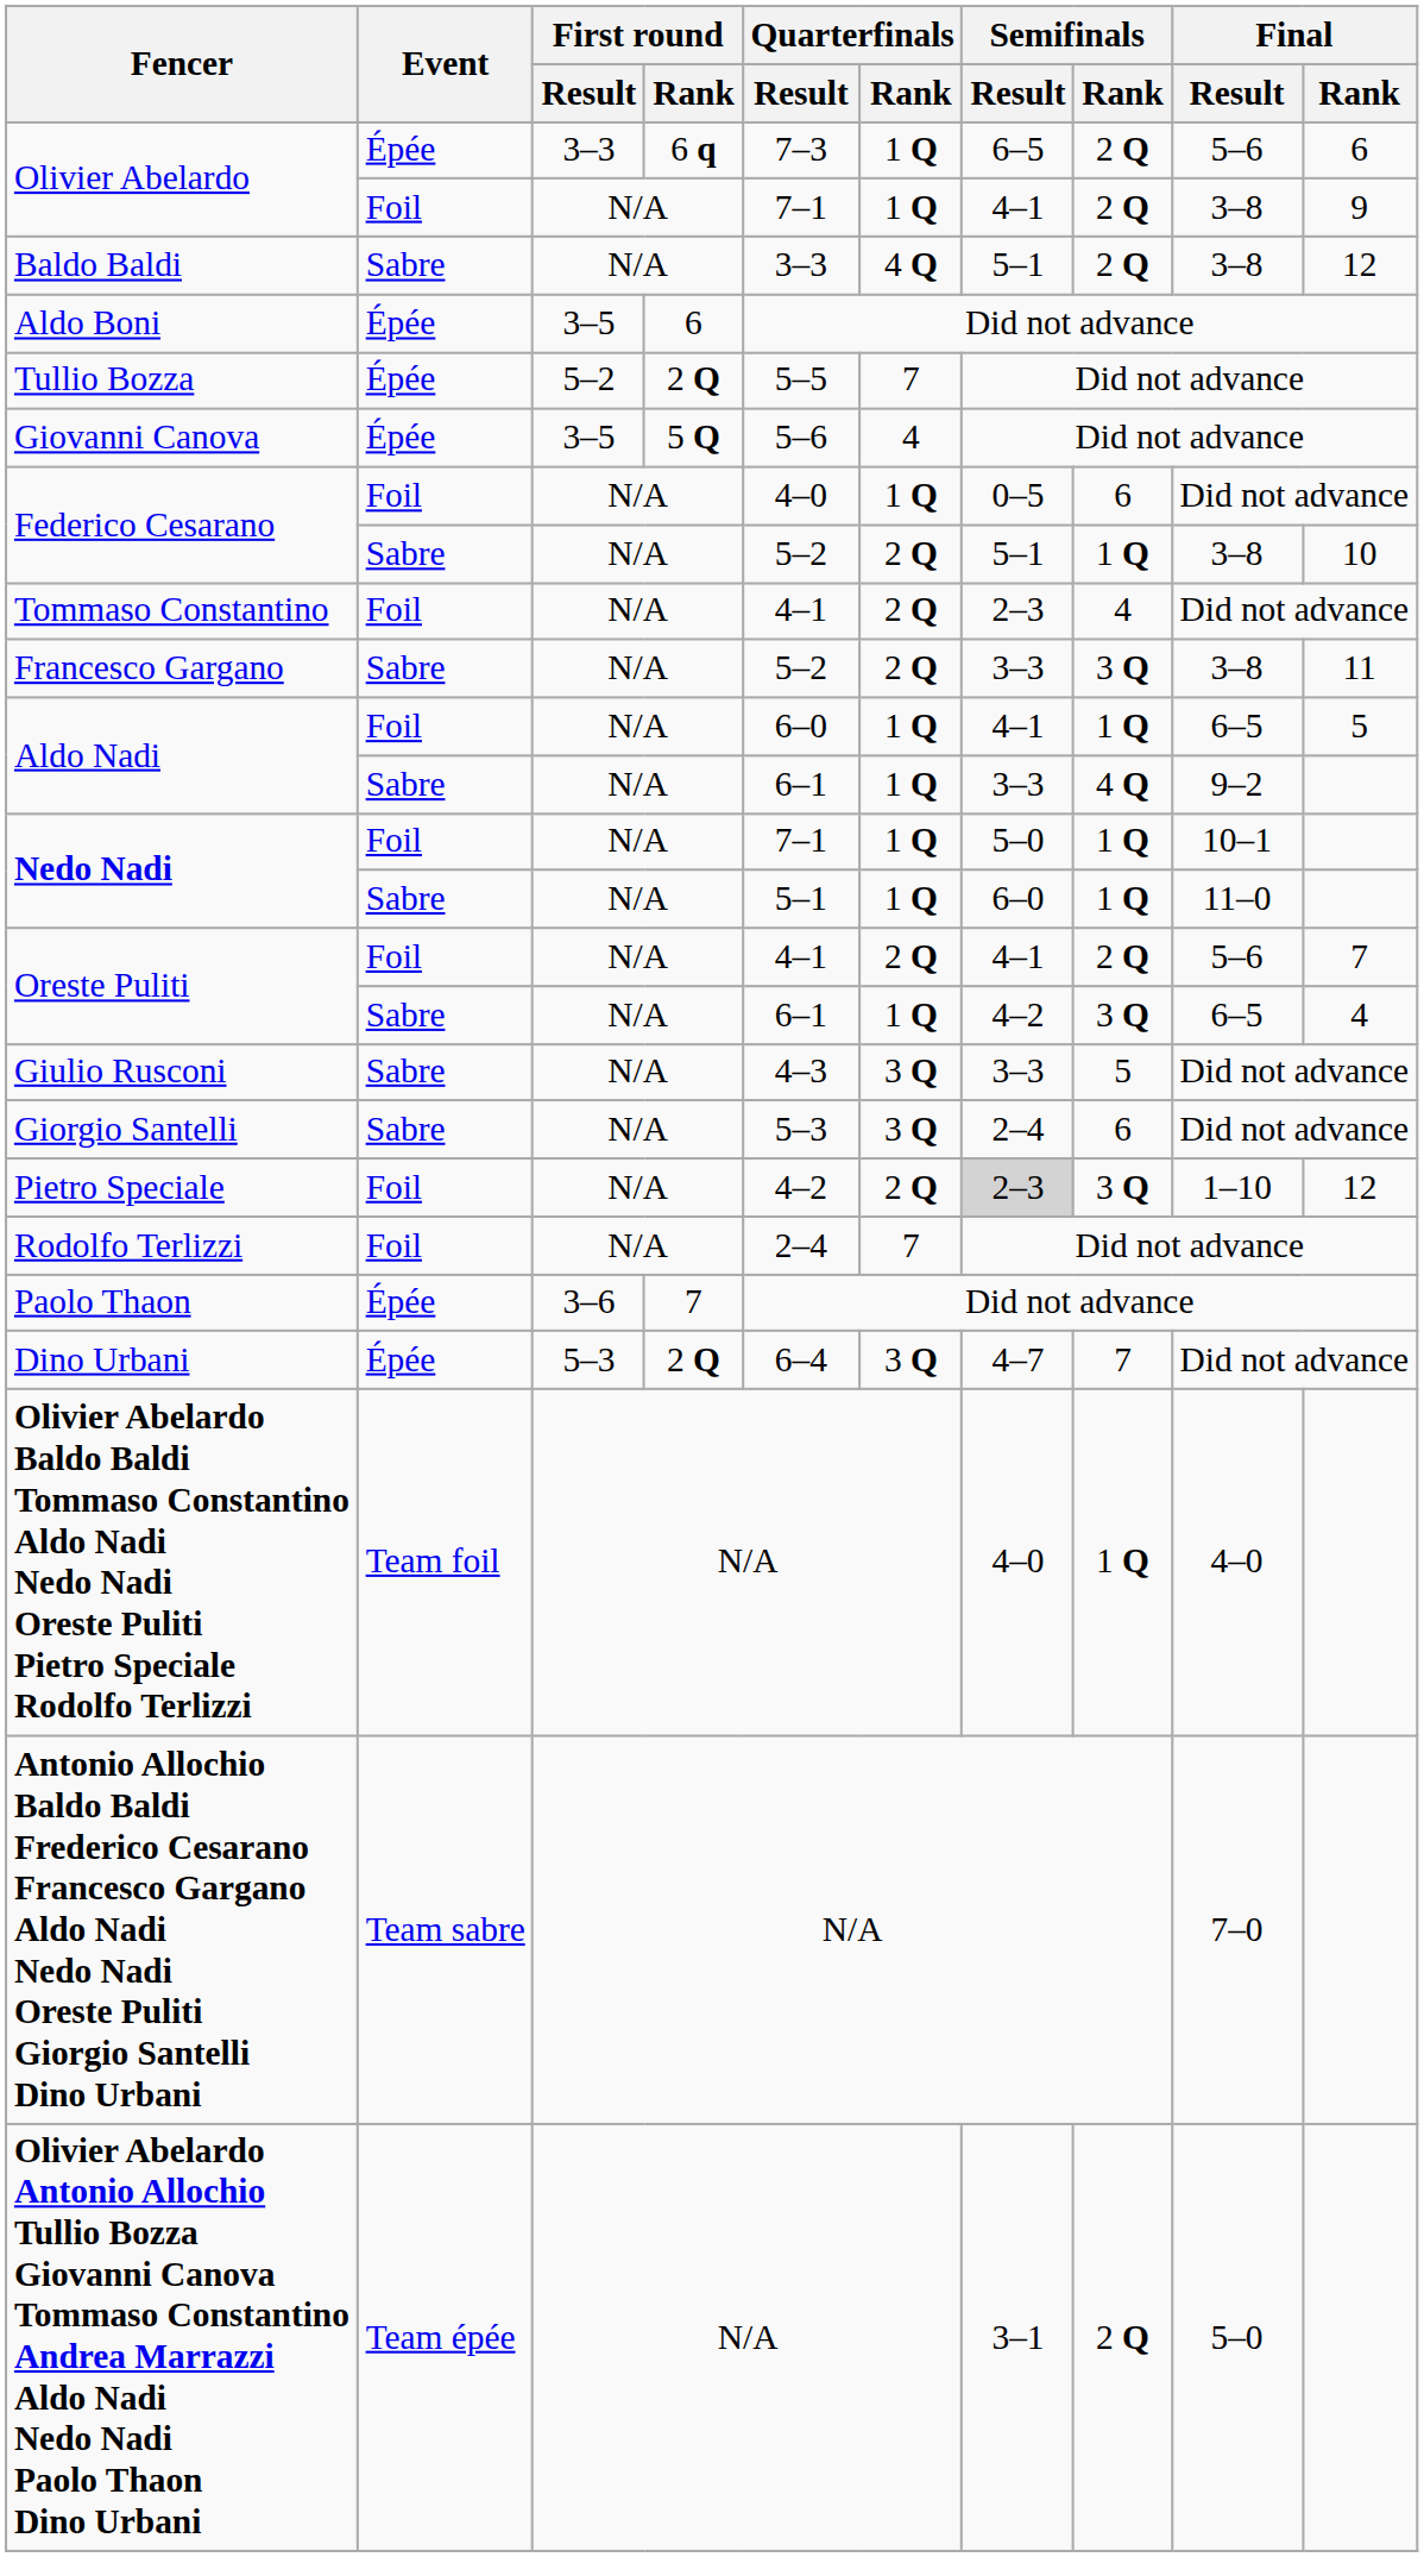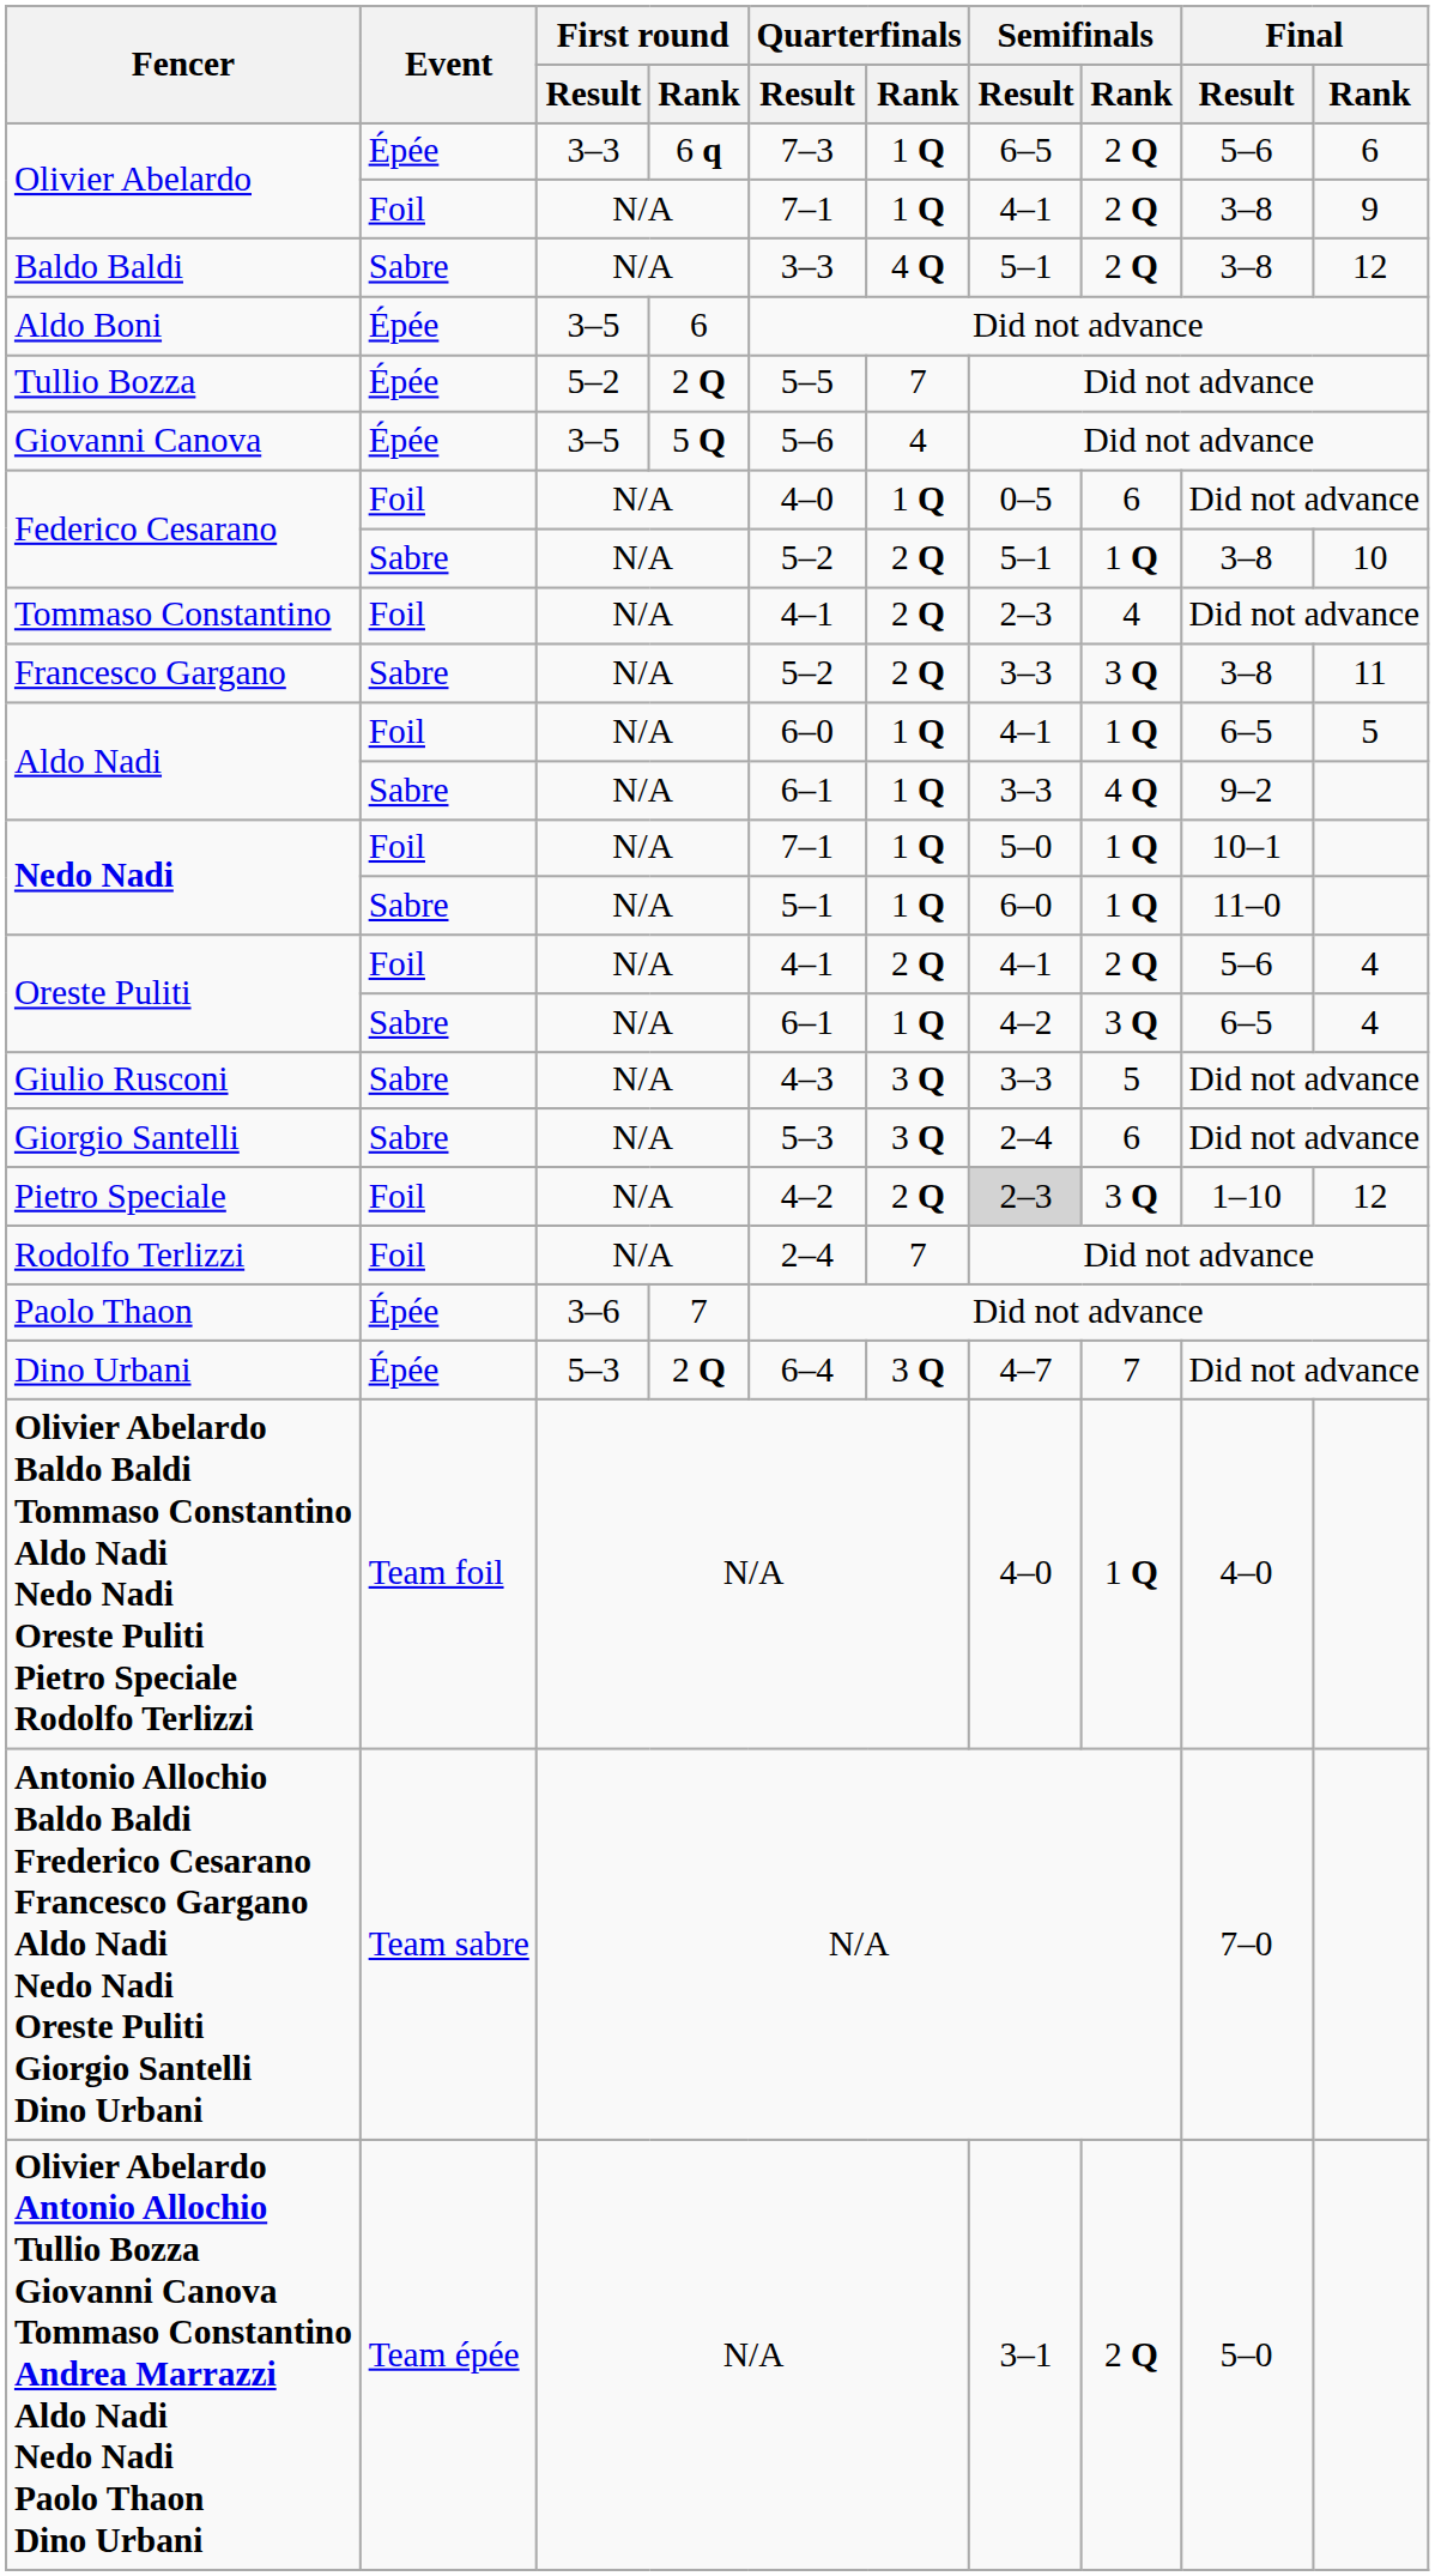Oreste Puliti / Foil | Final / Rank: 7 -> 4
